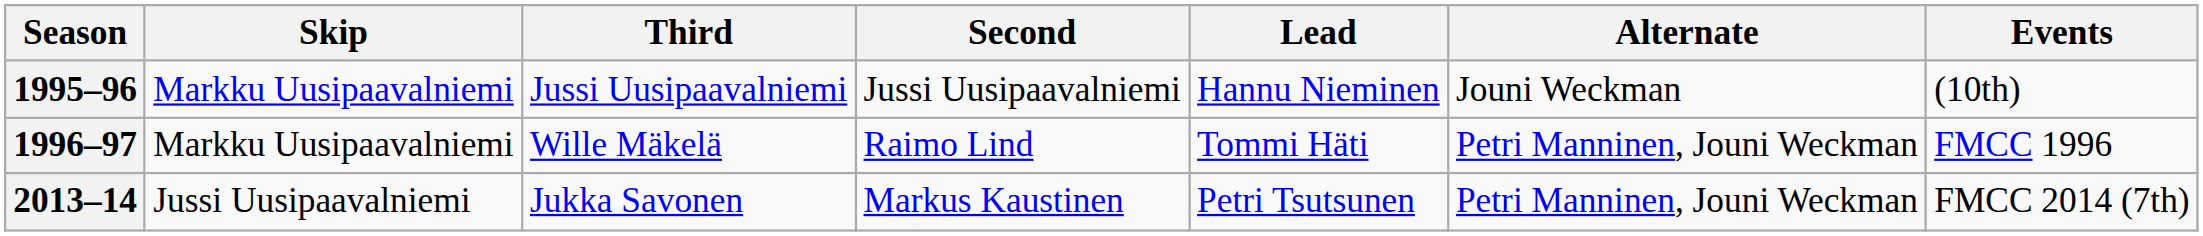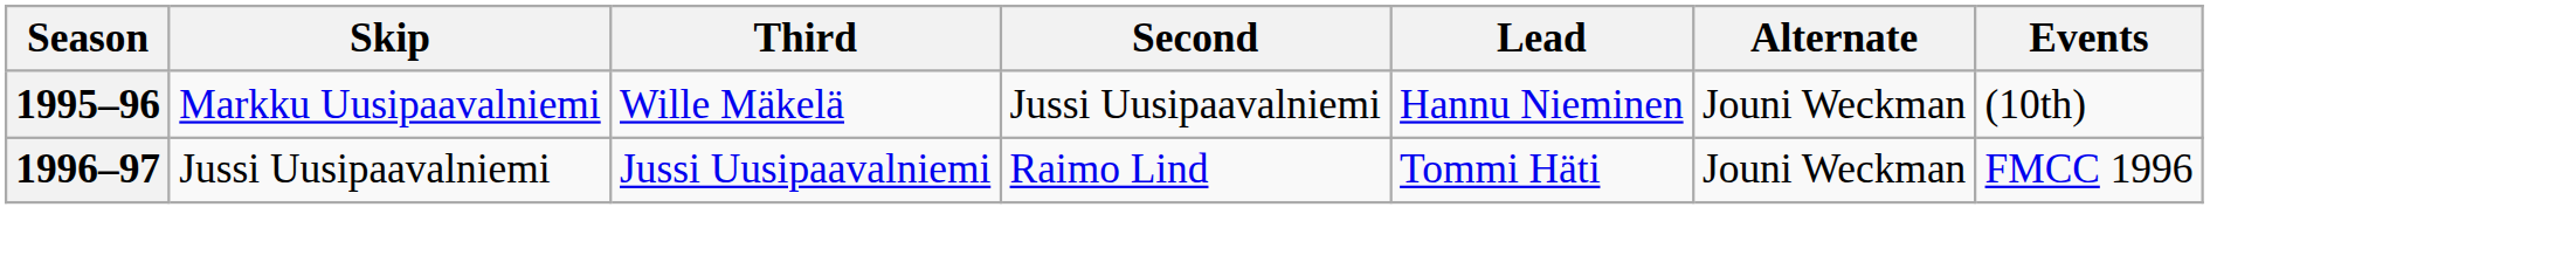1995–96 | Third: Jussi Uusipaavalniemi -> Wille Mäkelä
1996–97 | Skip: Markku Uusipaavalniemi -> Jussi Uusipaavalniemi
1996–97 | Third: Wille Mäkelä -> Jussi Uusipaavalniemi
1996–97 | Alternate: Petri Manninen, Jouni Weckman -> Jouni Weckman
- row: 2013–14 | Jussi Uusipaavalniemi | Jukka Savonen | Markus Kaustinen | Petri Tsutsunen | Petri Manninen, Jouni Weckman | FMCC 2014 (7th)
